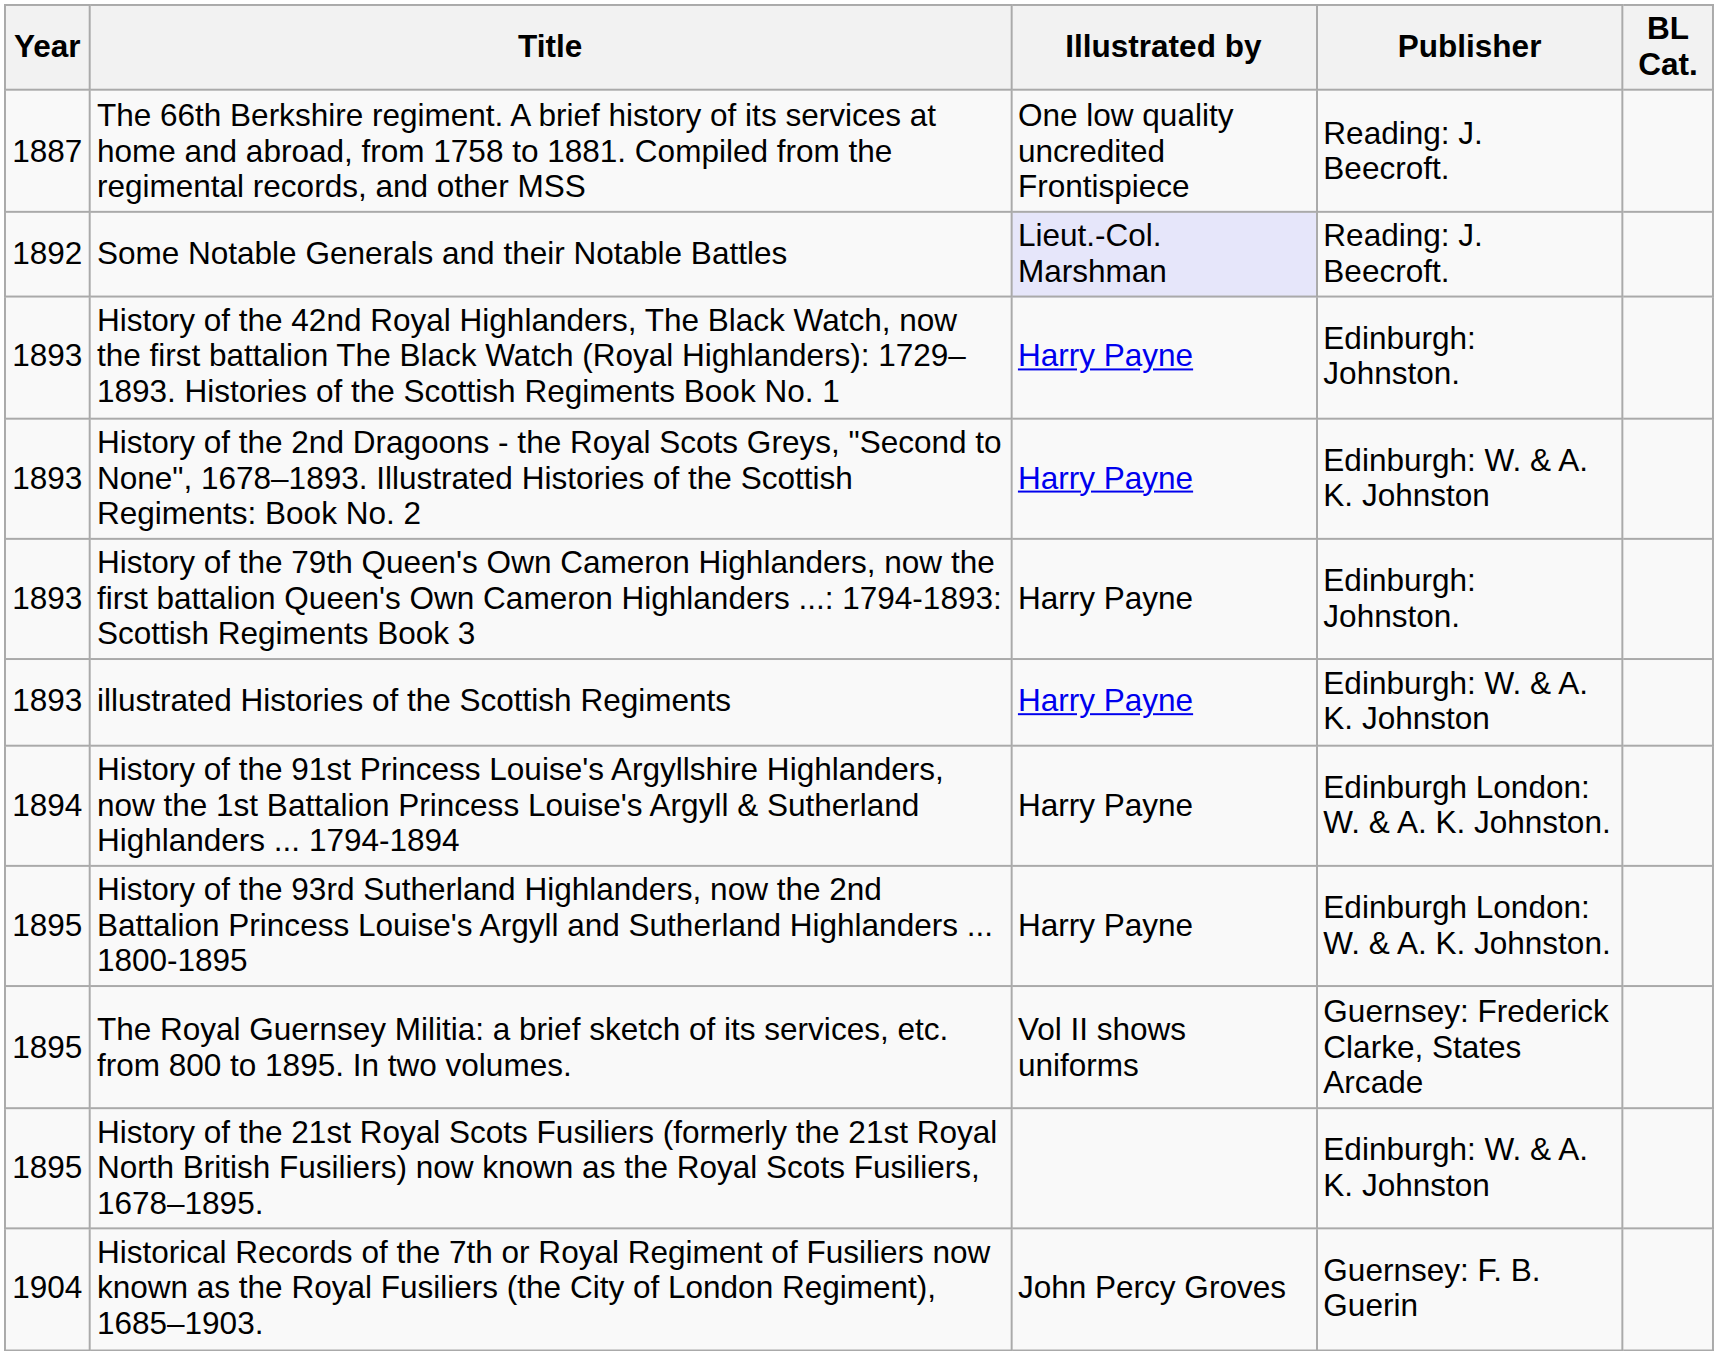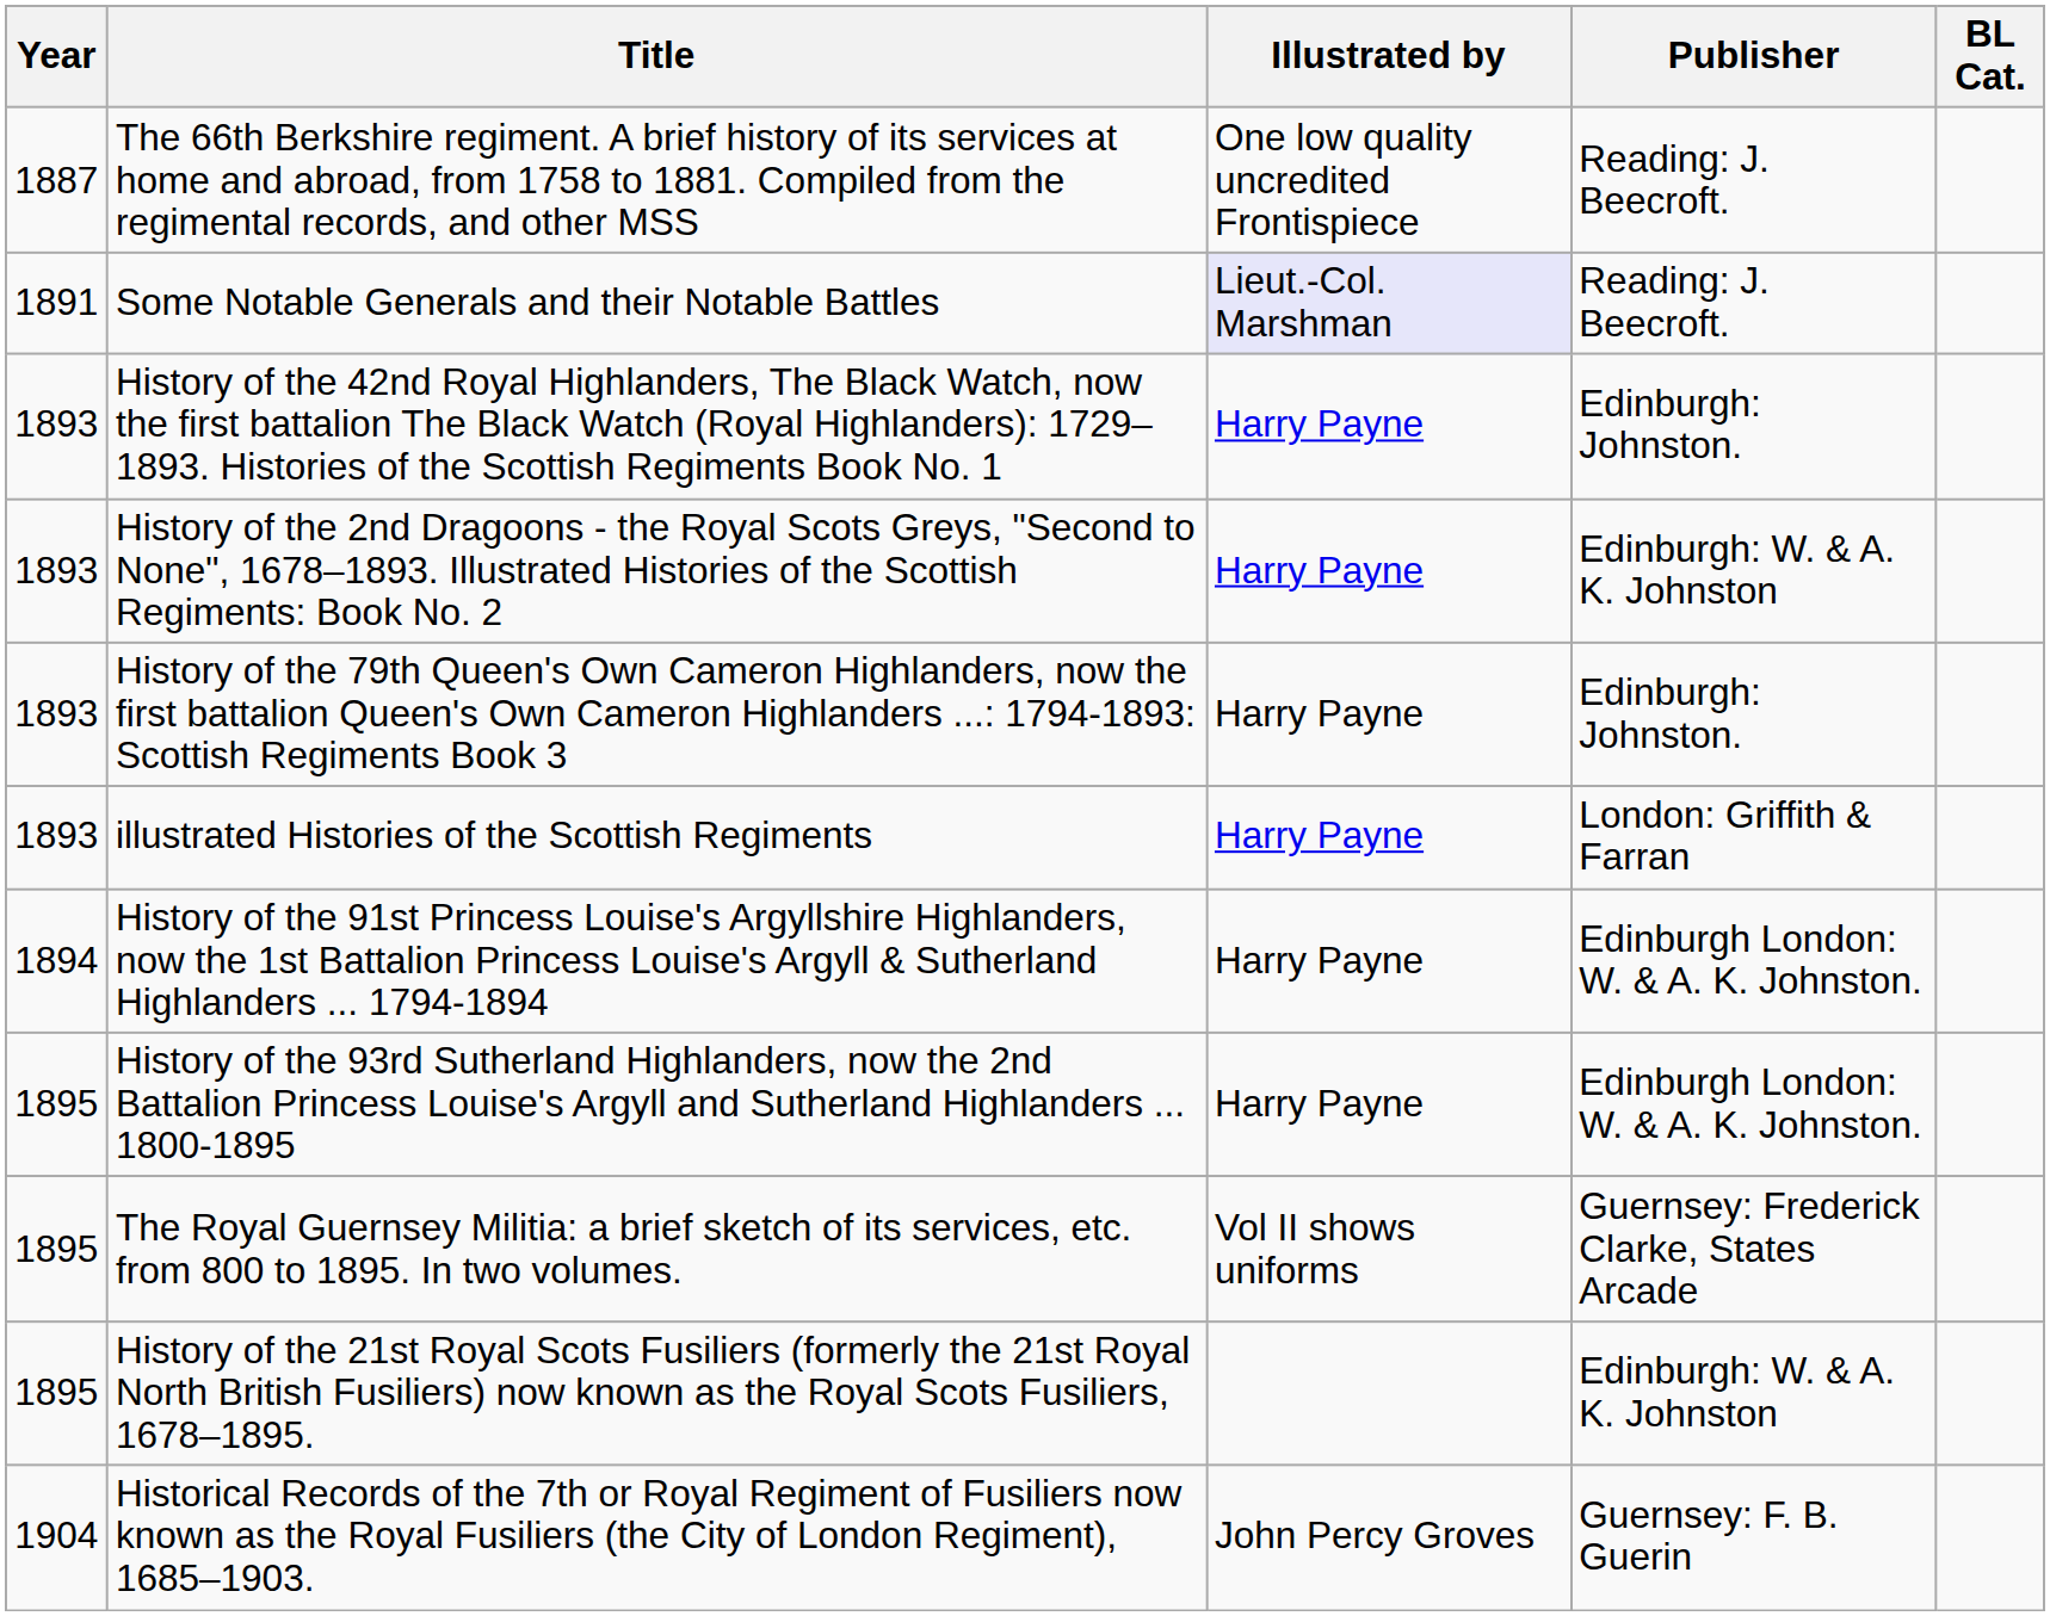Some Notable Generals and their Notable Battles | Year: 1892 -> 1891
illustrated Histories of the Scottish Regiments | Publisher: Edinburgh: W. & A. K. Johnston -> London: Griffith & Farran
